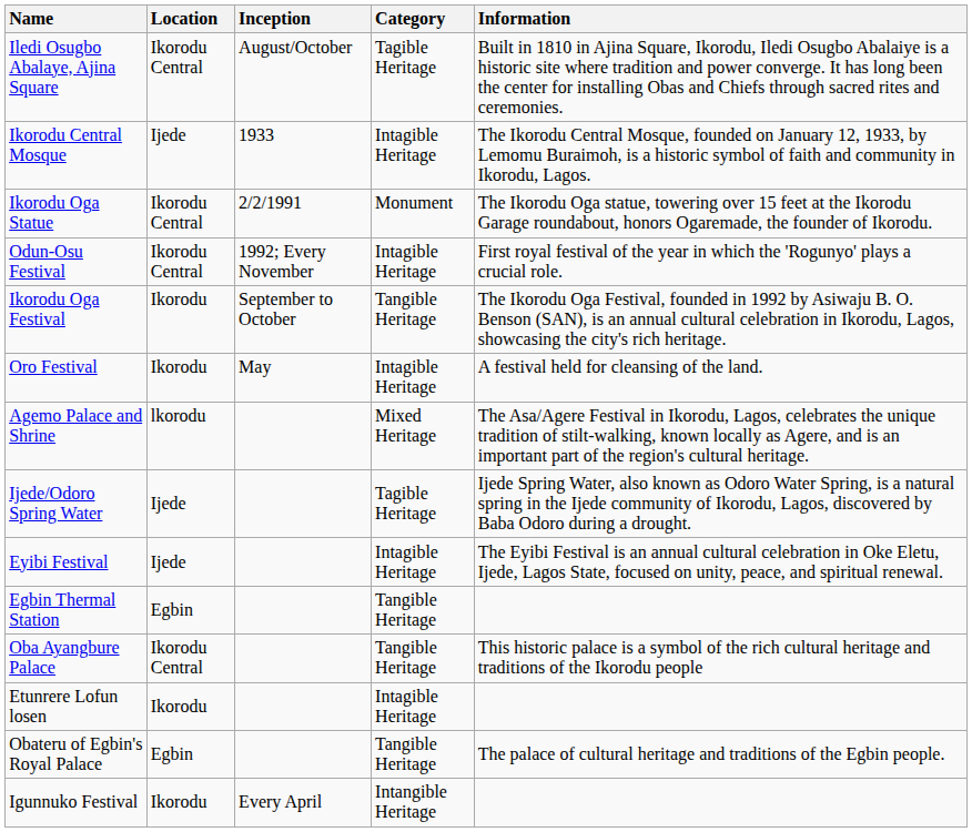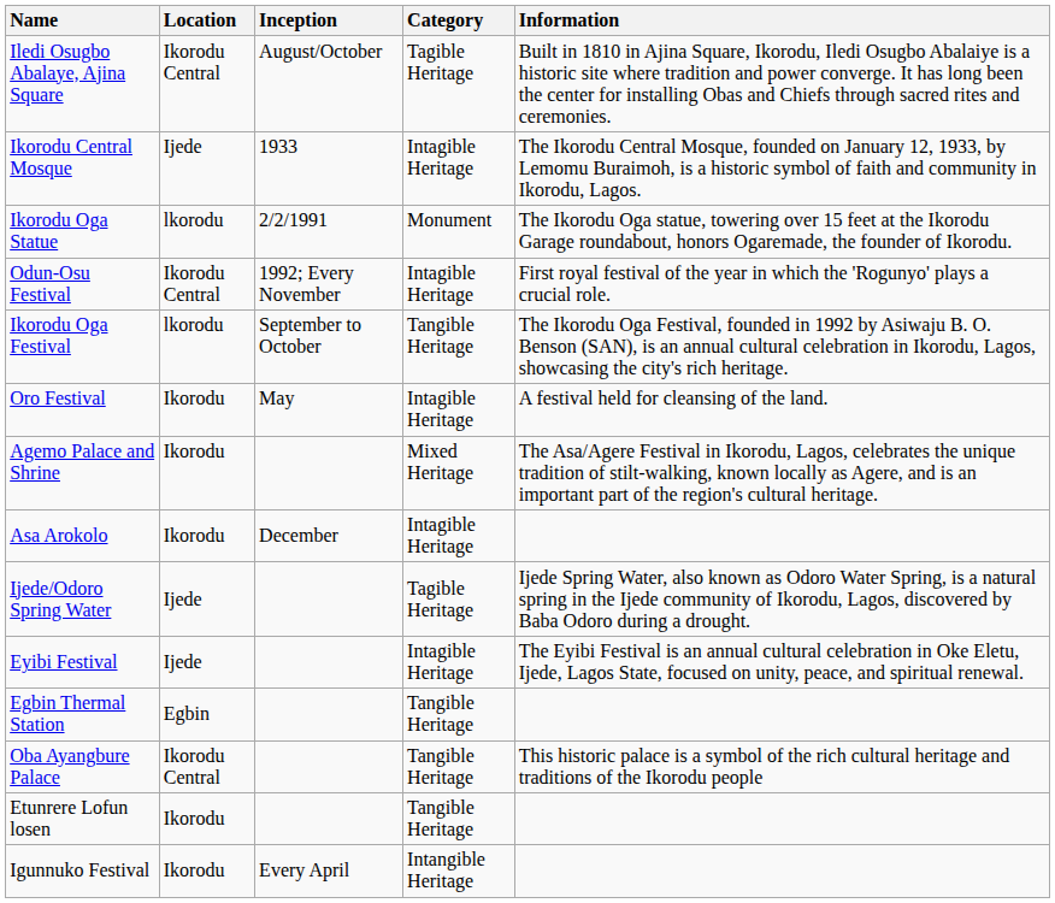Ikorodu Oga Statue | Location: Ikorodu Central -> lkorodu
Ikorodu Oga Festival | Location: Ikorodu -> lkorodu
Agemo Palace and Shrine | Location: lkorodu -> Ikorodu
+ row: Asa Arokolo | Ikorodu | December | Intagible Heritage
Etunrere Lofun losen | Category: Intagible Heritage -> Tangible Heritage
- row: Obateru of Egbin's Royal Palace | Egbin | Tangible Heritage | The palace of cultural heritage and traditions of the Egbin people.
